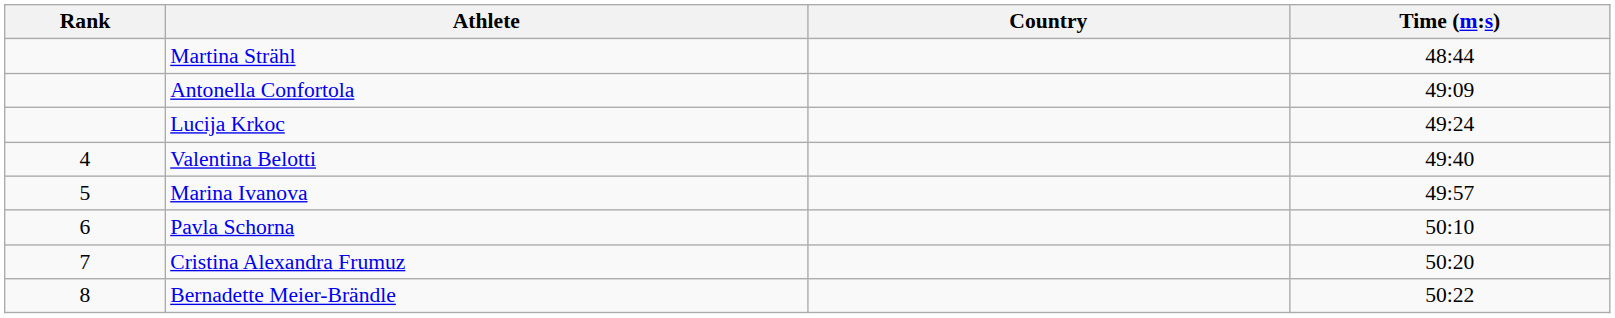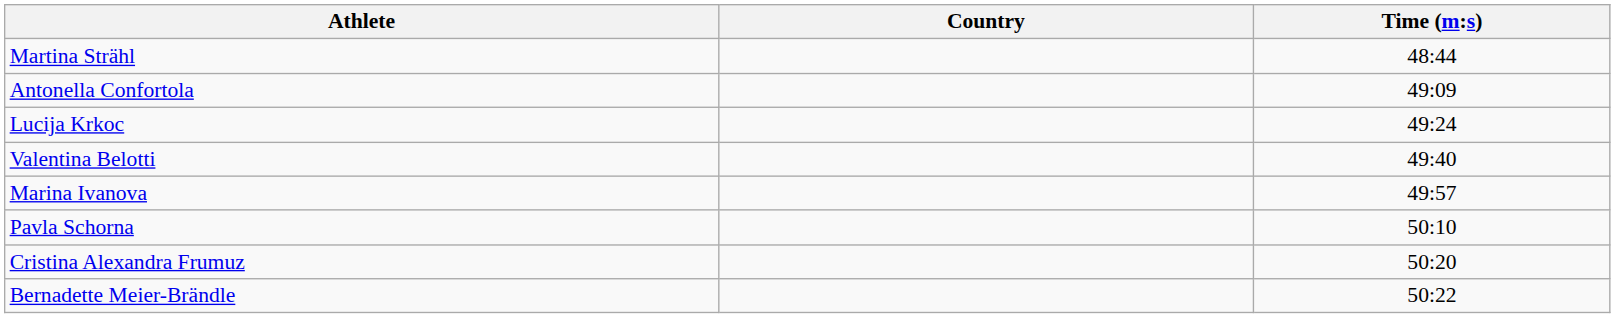- column: Rank | 4 | 5 | 6 | 7 | 8
